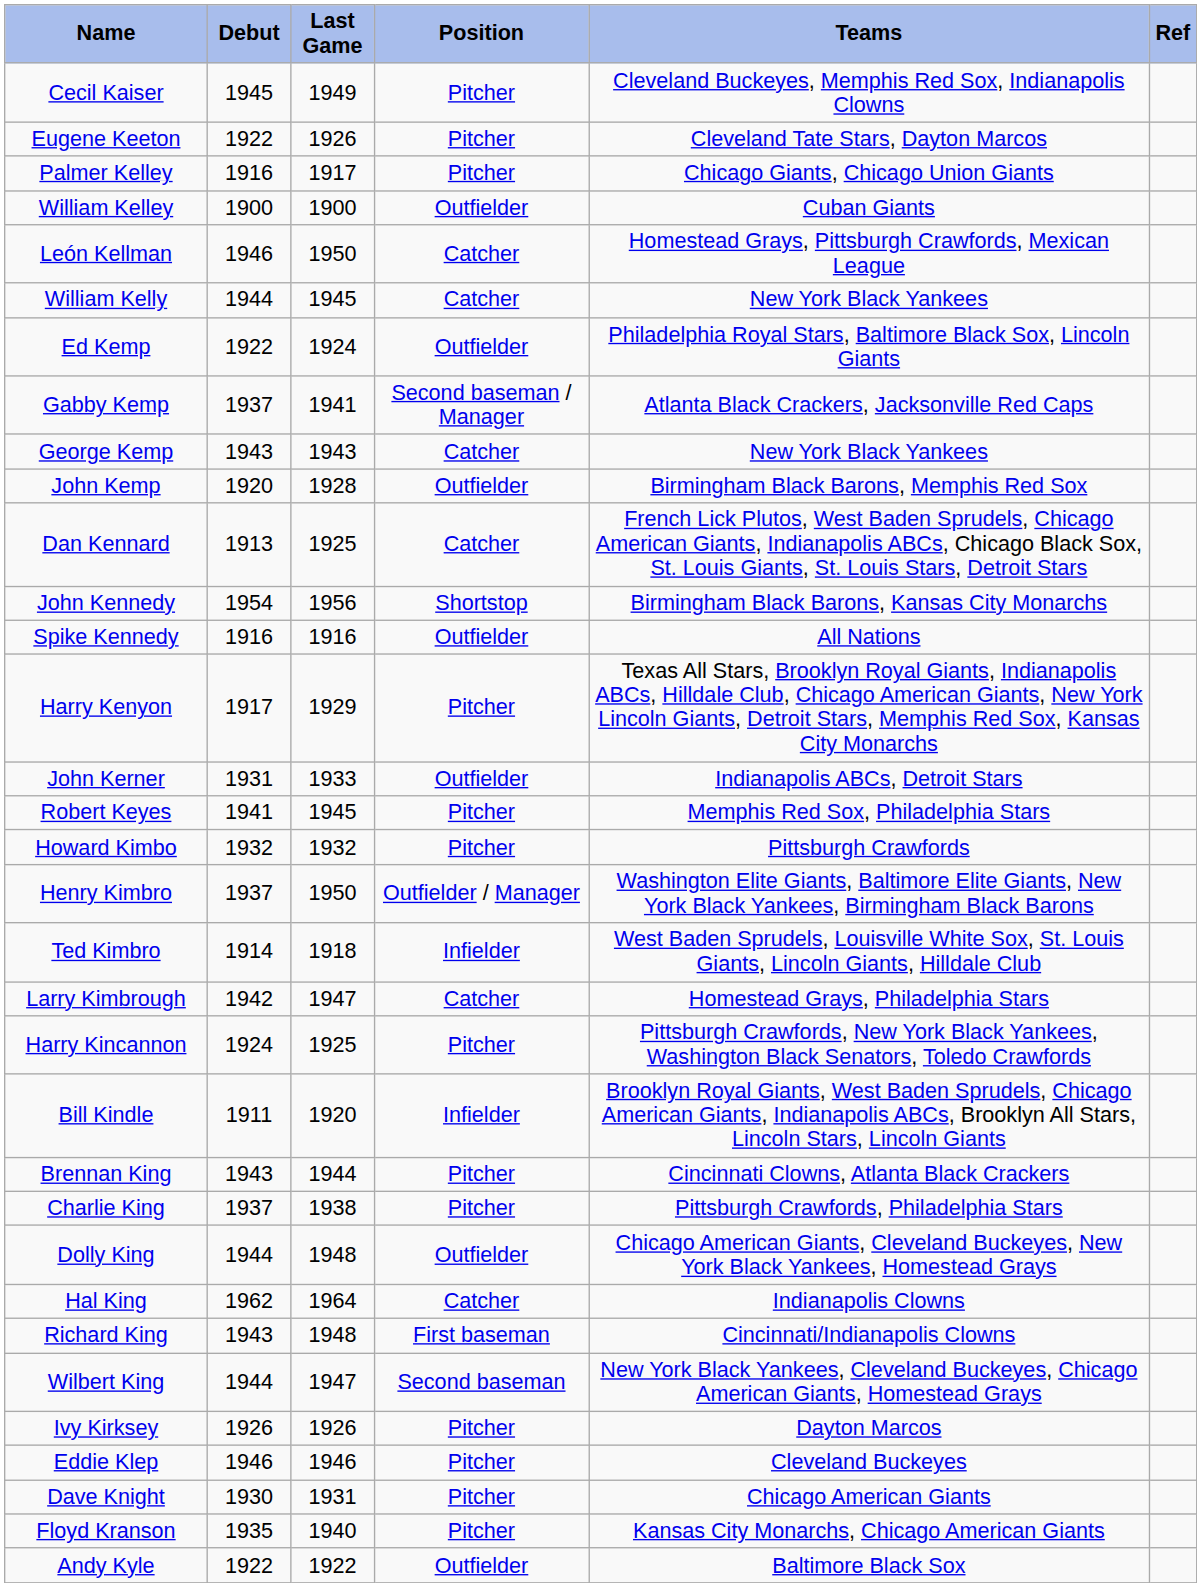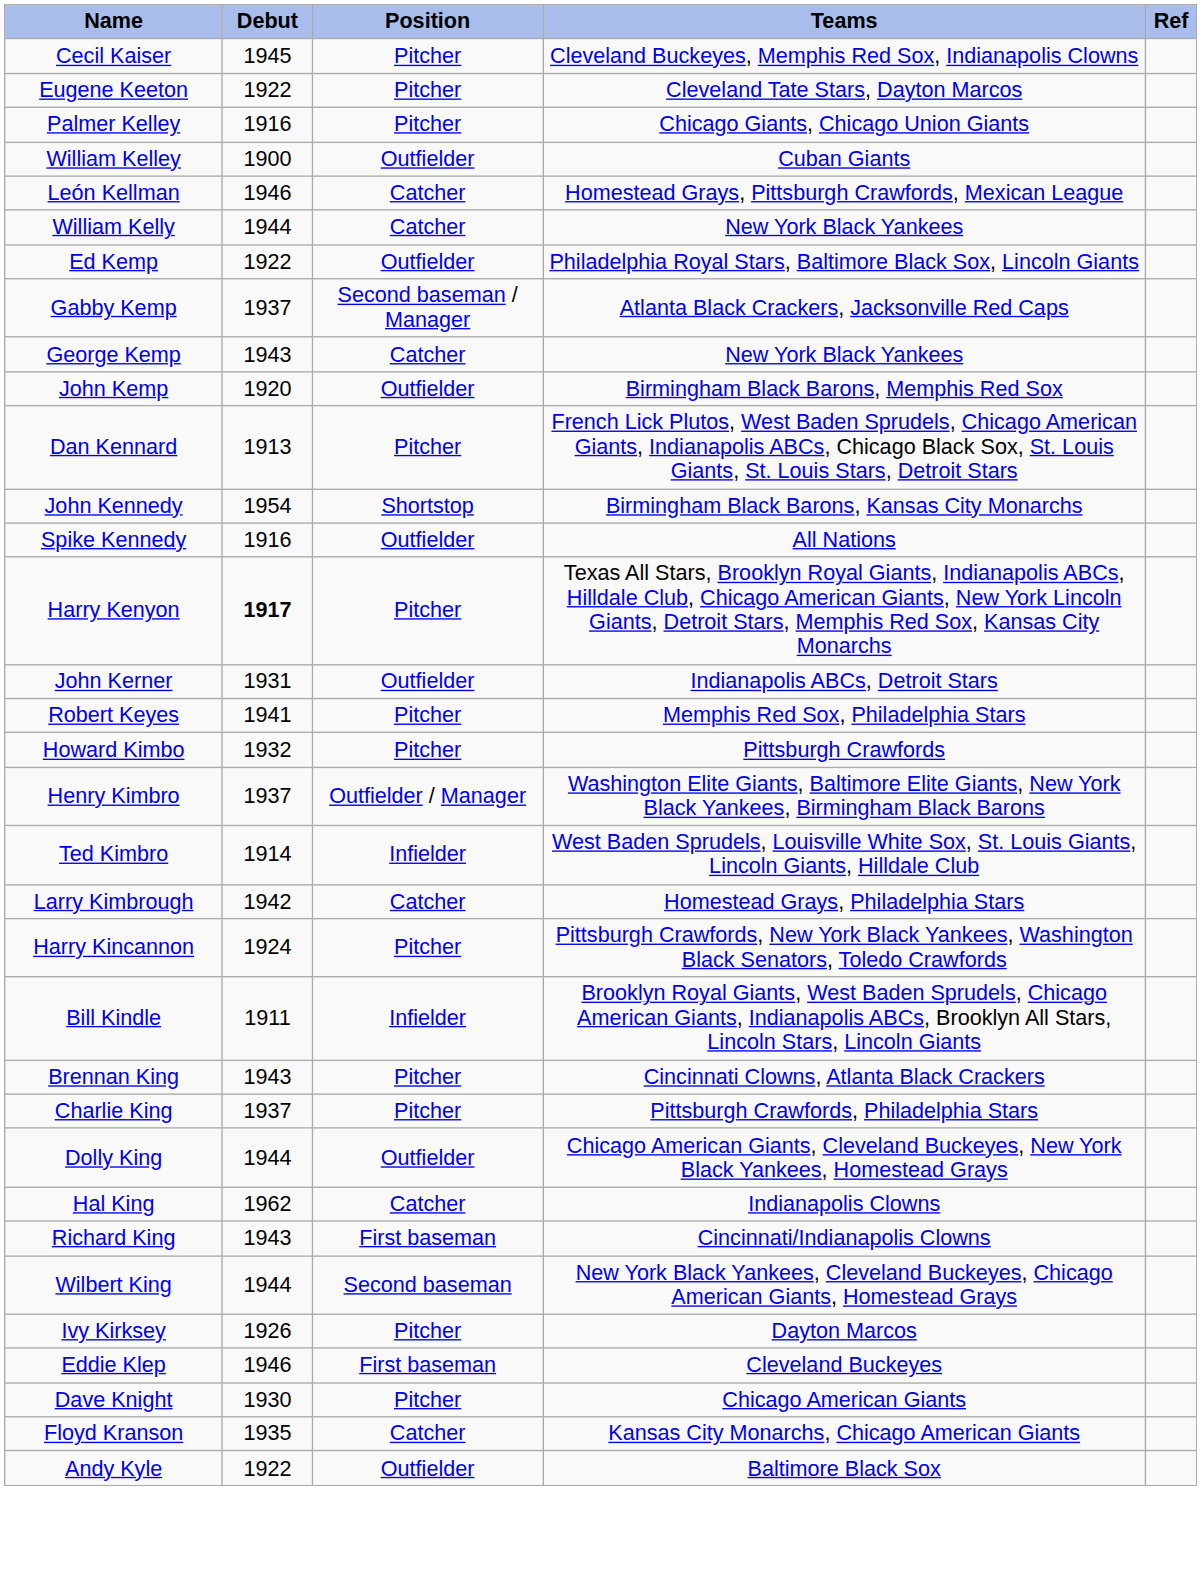- column: Last Game | 1949 | 1926 | 1917 | 1900 | 1950 | 1945 | 1924 | 1941 | 1943 | 1928 | 1925 | 1956 | 1916 | 1929 | 1933 | 1945 | 1932 | 1950 | 1918 | 1947 | 1925 | 1920 | 1944 | 1938 | 1948 | 1964 | 1948 | 1947 | 1926 | 1946 | 1931 | 1940 | 1922
Dan Kennard | Position: Catcher -> Pitcher
Harry Kenyon | Debut: normal -> bold
Eddie Klep | Position: Pitcher -> First baseman
Floyd Kranson | Position: Pitcher -> Catcher
